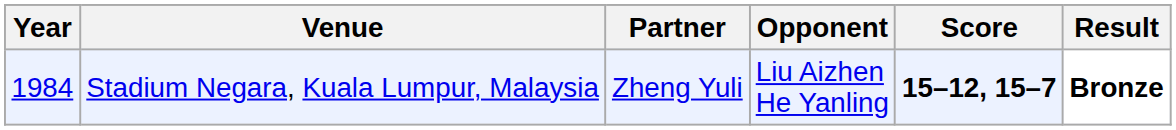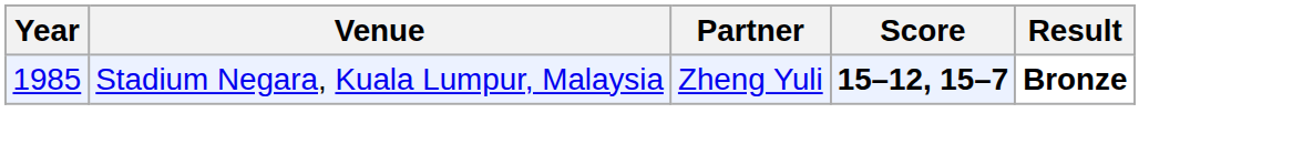- column: Opponent | Liu Aizhen He Yanling
Stadium Negara, Kuala Lumpur, Malaysia | Year: 1984 -> 1985
